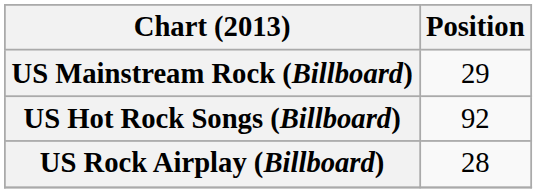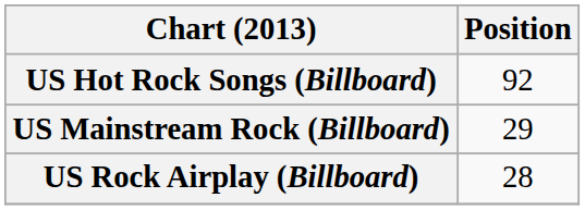rows swapped: US Hot Rock Songs (Billboard) <-> US Mainstream Rock (Billboard)
